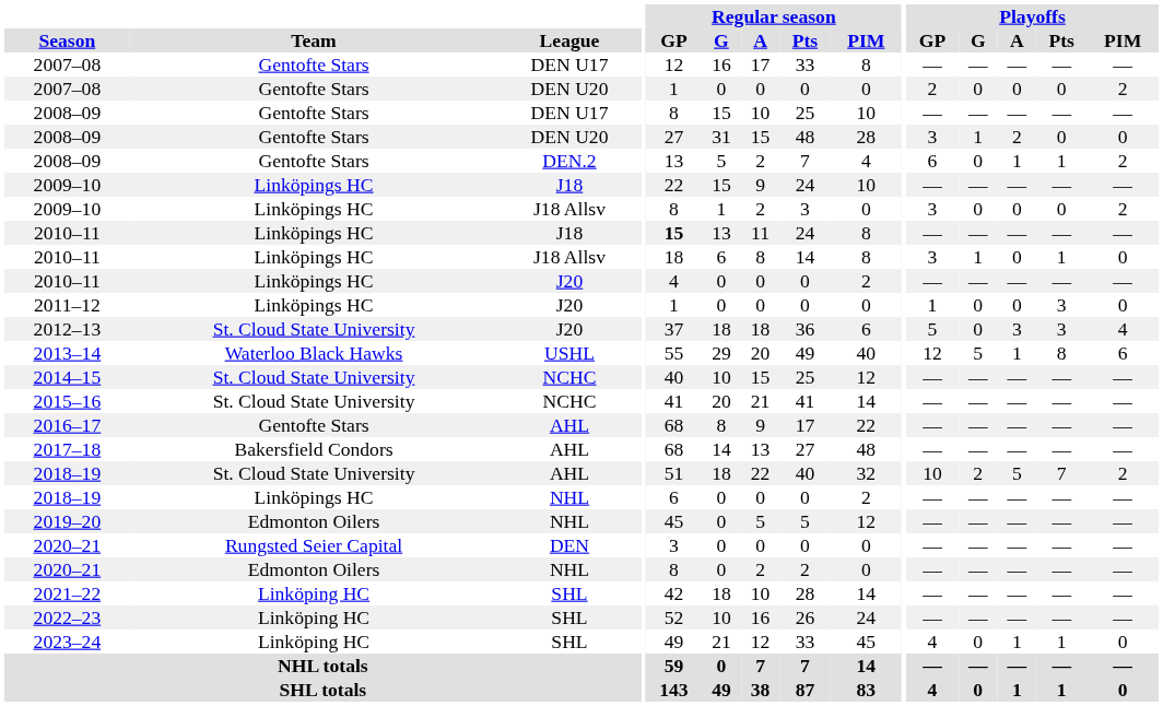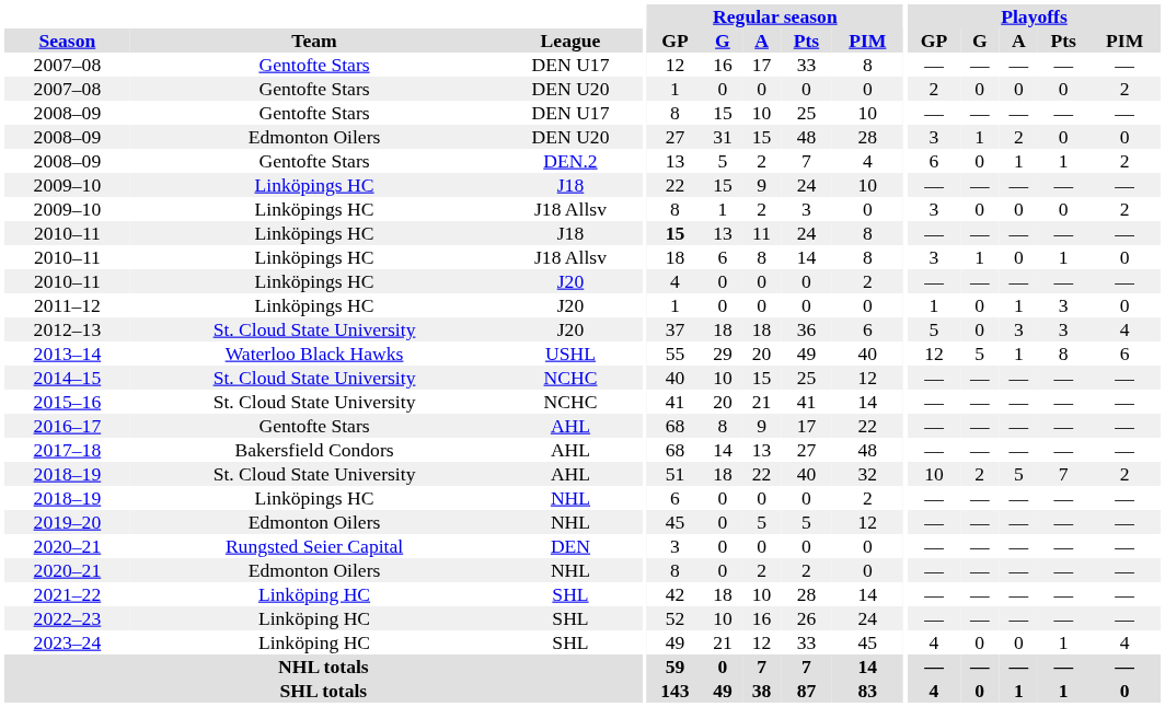2008–09 / DEN U20 | Team: Gentofte Stars -> Edmonton Oilers
2011–12 | Playoffs / A: 0 -> 1
2023–24 | Playoffs / A: 1 -> 0
2023–24 | Playoffs / PIM: 0 -> 4
